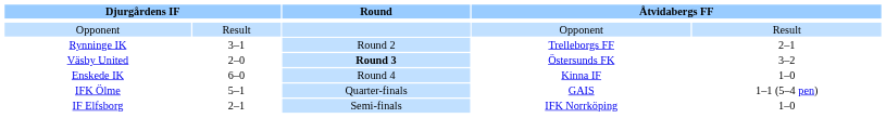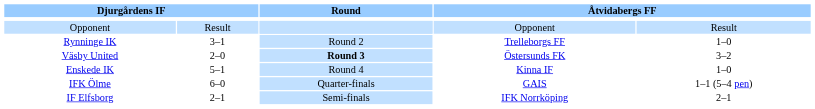Rynninge IK | column 5: 2–1 -> 1–0
Enskede IK | column 2: 6–0 -> 5–1
IFK Ölme | column 2: 5–1 -> 6–0
IF Elfsborg | column 5: 1–0 -> 2–1
